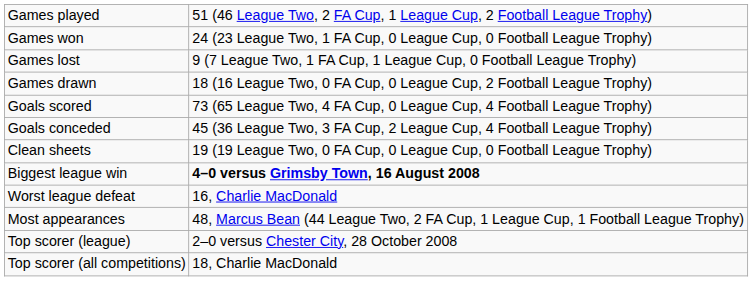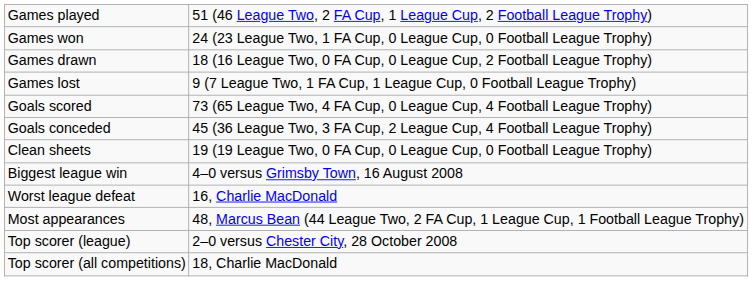rows swapped: Games drawn <-> Games lost
Biggest league win | column 2: bold -> normal
